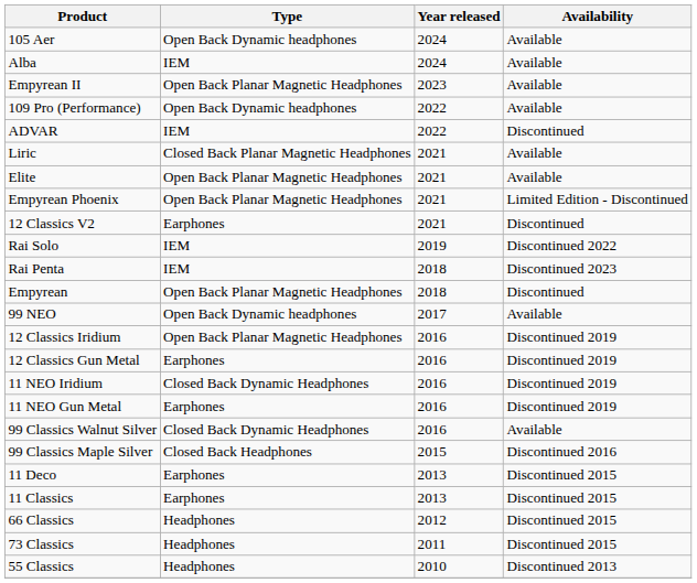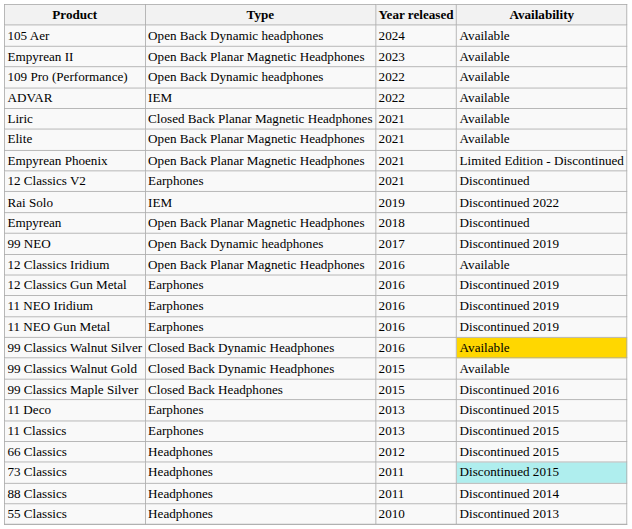- row: Alba | IEM | 2024 | Available
ADVAR | Availability: Discontinued -> Available
- row: Rai Penta | IEM | 2018 | Discontinued 2023
99 NEO | Availability: Available -> Discontinued 2019
12 Classics Iridium | Availability: Discontinued 2019 -> Available
11 NEO Iridium | Type: Closed Back Dynamic Headphones -> Earphones
99 Classics Walnut Silver | Availability: no background -> gold background
+ row: 99 Classics Walnut Gold | Closed Back Dynamic Headphones | 2015 | Available
73 Classics | Availability: no background -> paleturquoise background
+ row: 88 Classics | Headphones | 2011 | Discontinued 2014
